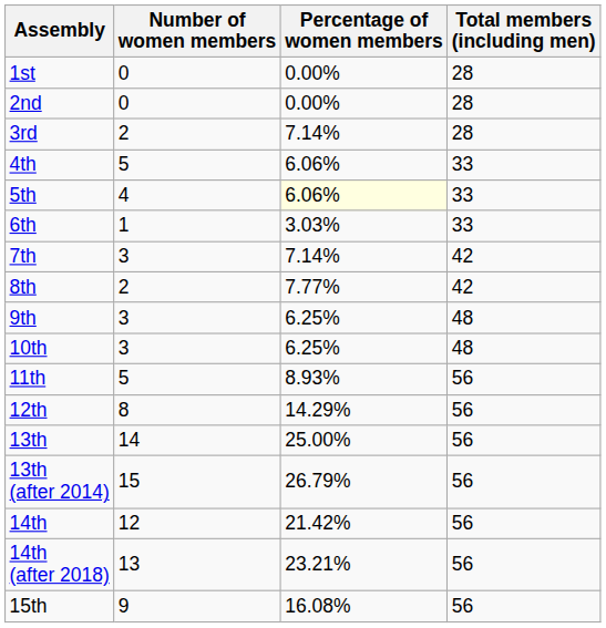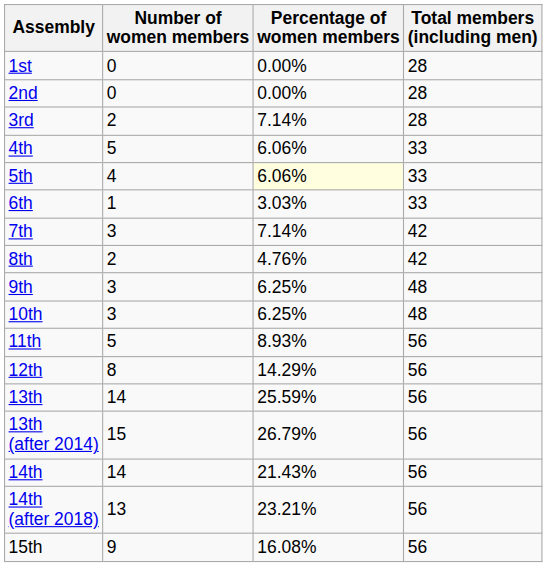8th | Percentage of women members: 7.77% -> 4.76%
13th | Percentage of women members: 25.00% -> 25.59%
14th | Number of women members: 12 -> 14
14th | Percentage of women members: 21.42% -> 21.43%
